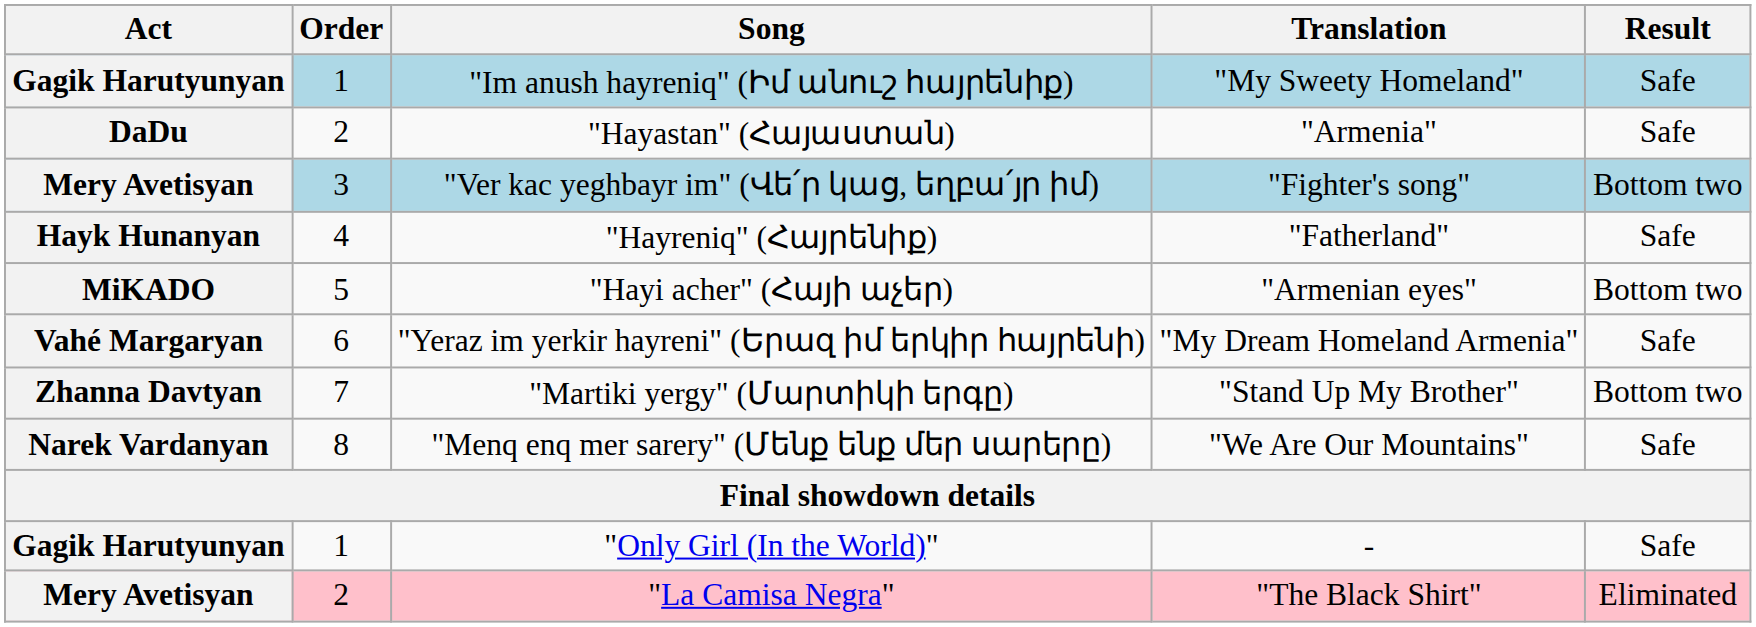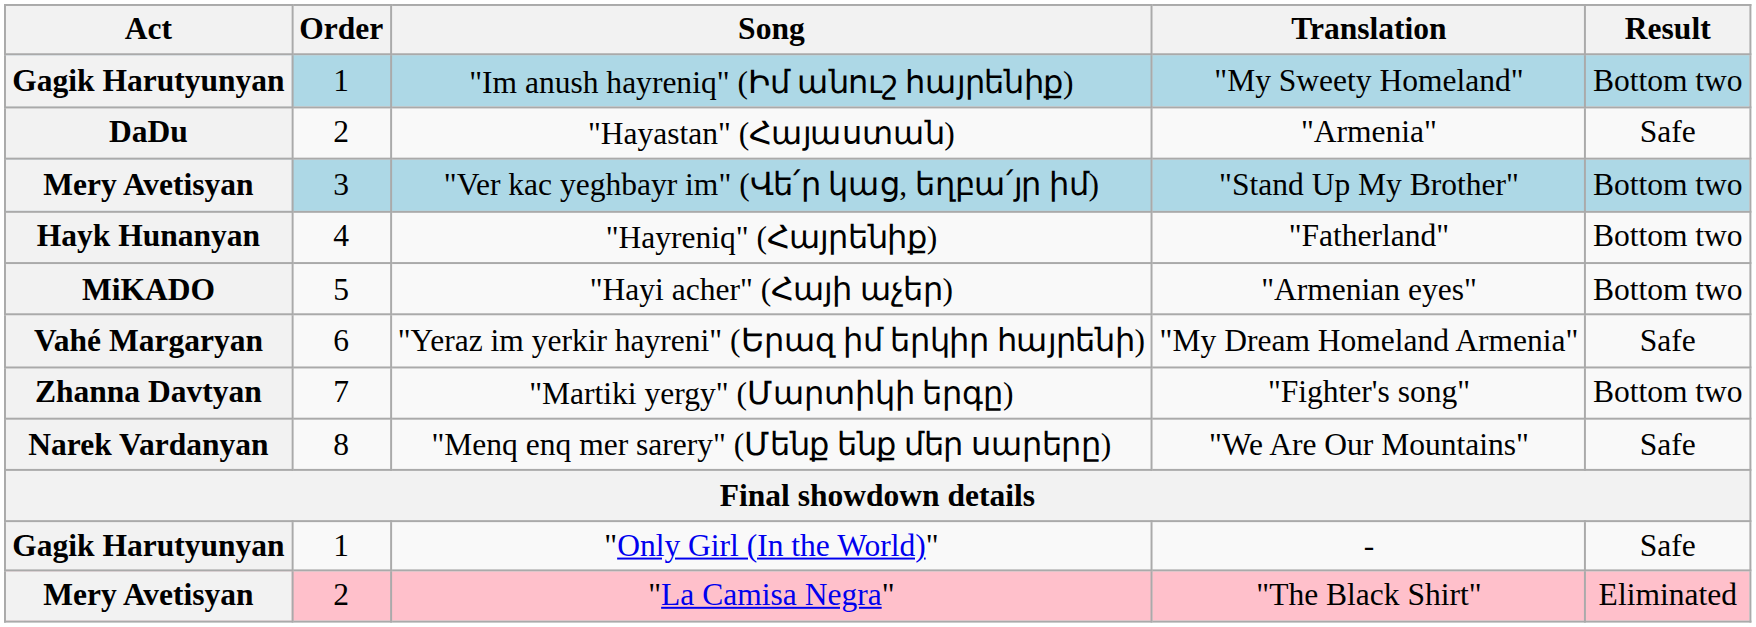"Im anush hayreniq" (Իմ անուշ հայրենիք) | Result: Safe -> Bottom two
"Ver kac yeghbayr im" (Վե՛ր կաց, եղբա՛յր իմ) | Translation: "Fighter's song" -> "Stand Up My Brother"
"Hayreniq" (Հայրենիք) | Result: Safe -> Bottom two
"Martiki yergy" (Մարտիկի երգը) | Translation: "Stand Up My Brother" -> "Fighter's song"
